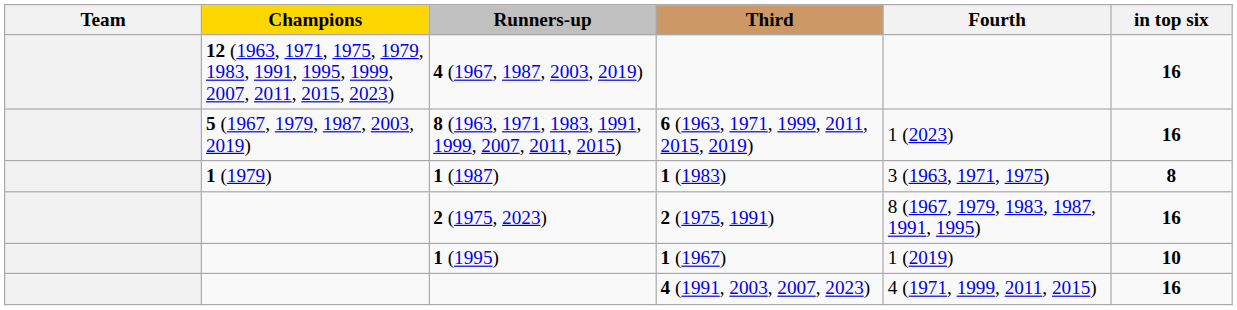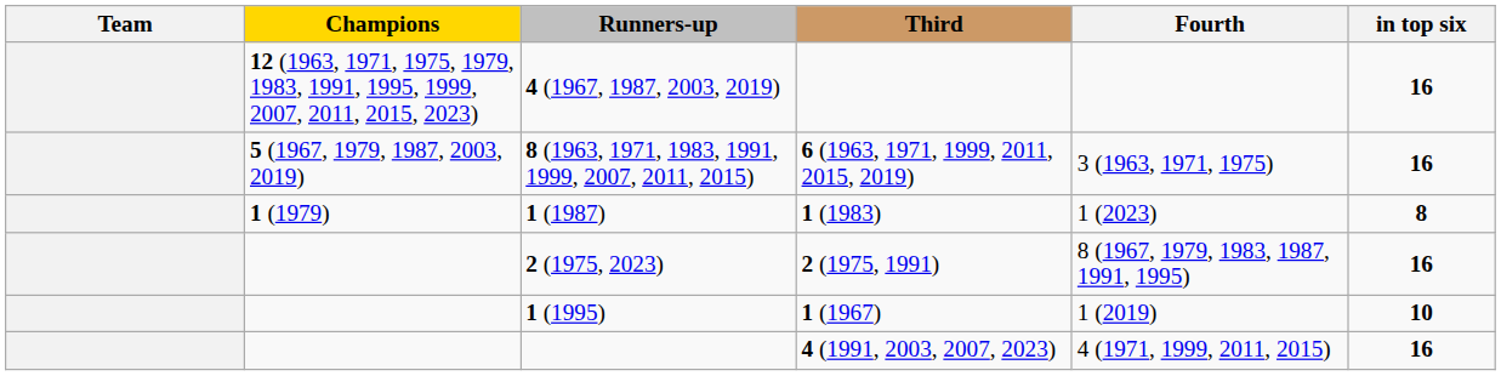8 (1963, 1971, 1983, 1991, 1999, 2007, 2011, 2015) | Fourth: 1 (2023) -> 3 (1963, 1971, 1975)
1 (1987) | Fourth: 3 (1963, 1971, 1975) -> 1 (2023)
